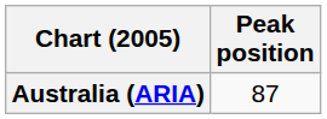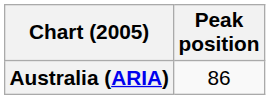Australia (ARIA) | Peak position: 87 -> 86
